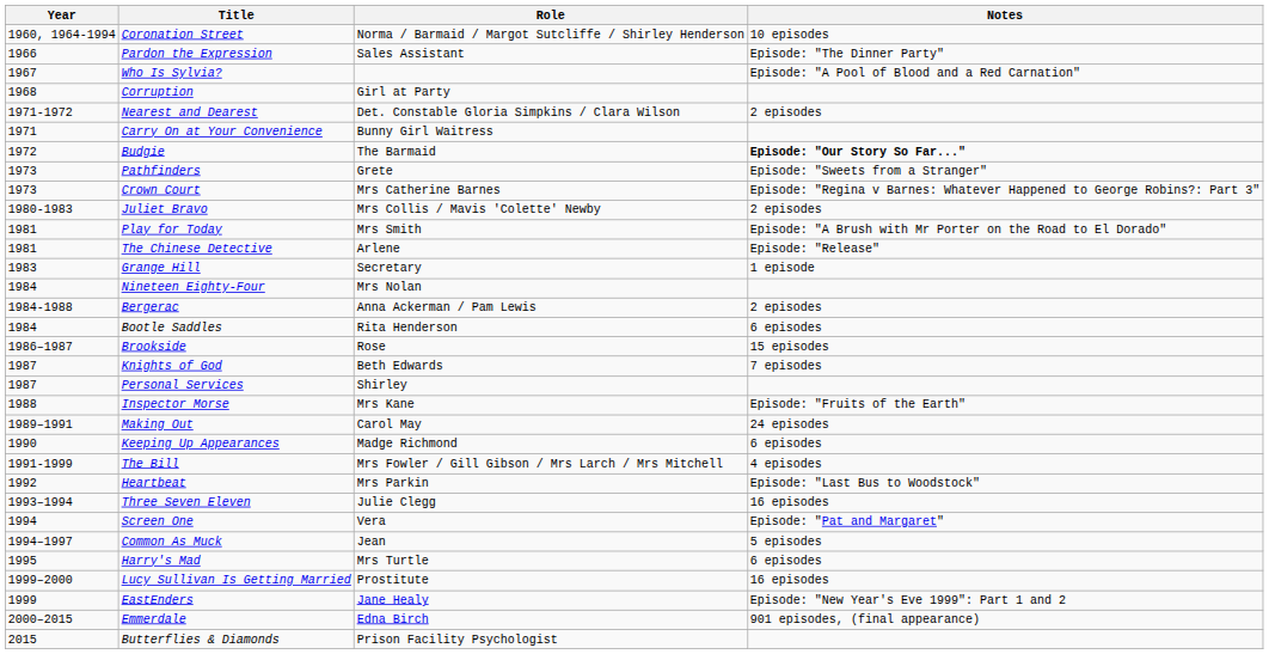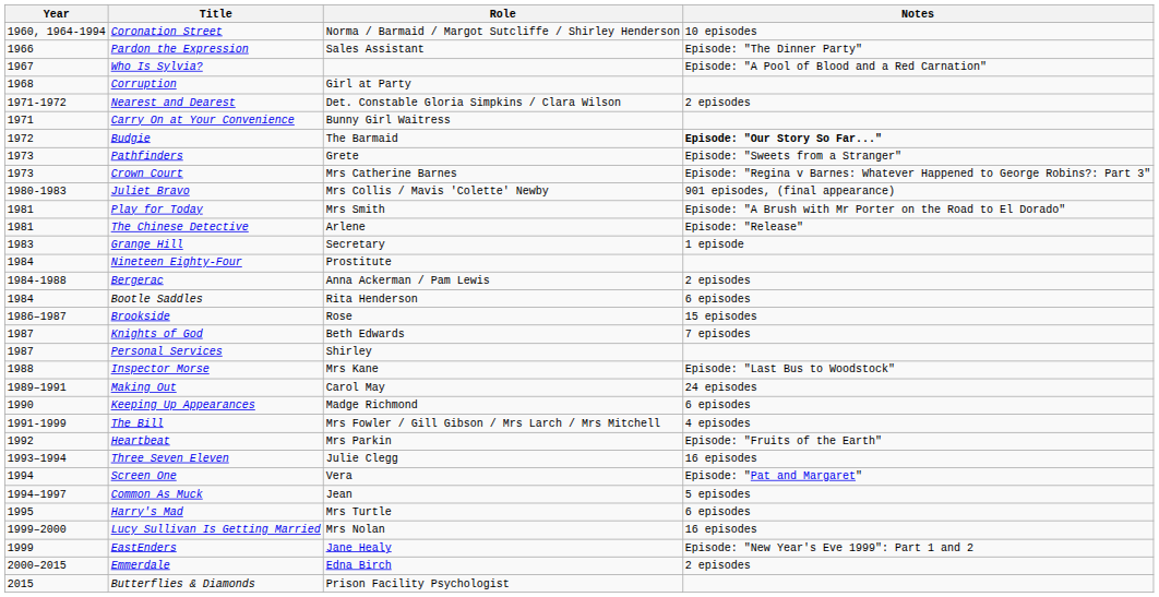Juliet Bravo | Notes: 2 episodes -> 901 episodes, (final appearance)
Nineteen Eighty-Four | Role: Mrs Nolan -> Prostitute
Inspector Morse | Notes: Episode: "Fruits of the Earth" -> Episode: "Last Bus to Woodstock"
Heartbeat | Notes: Episode: "Last Bus to Woodstock" -> Episode: "Fruits of the Earth"
Lucy Sullivan Is Getting Married | Role: Prostitute -> Mrs Nolan
Emmerdale | Notes: 901 episodes, (final appearance) -> 2 episodes
